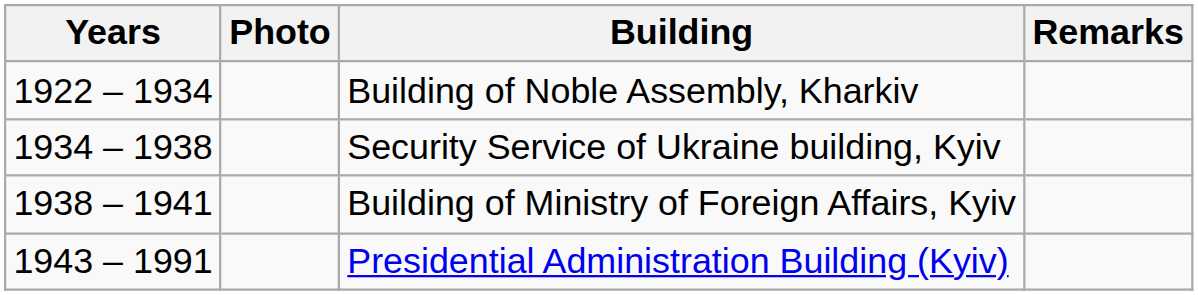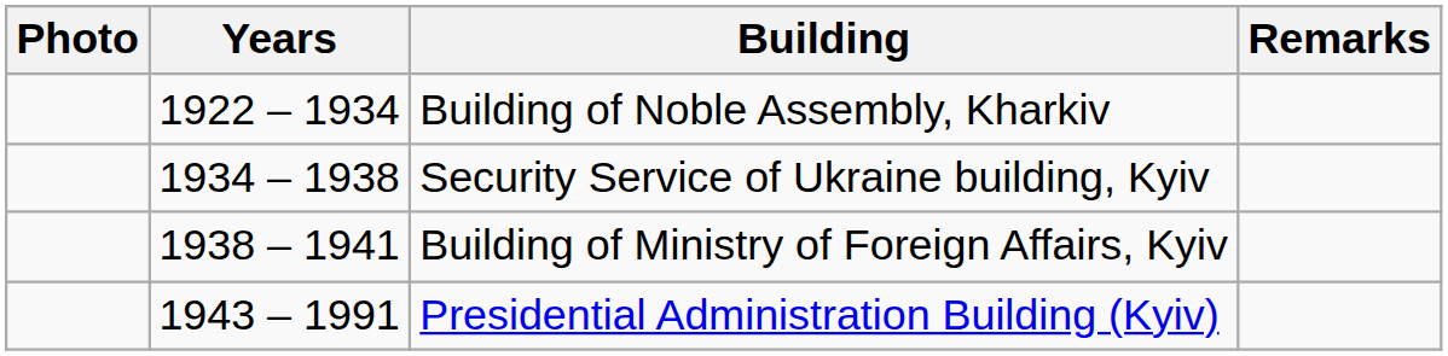columns swapped: Years <-> Photo
